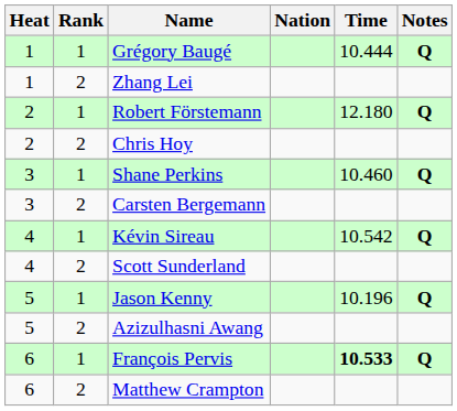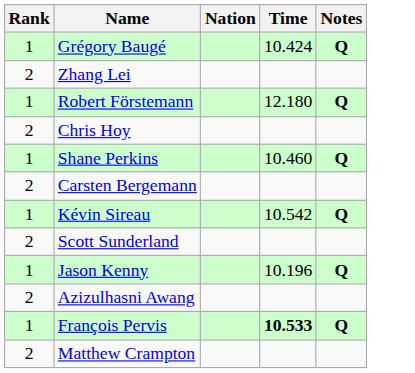- column: Heat | 1 | 1 | 2 | 2 | 3 | 3 | 4 | 4 | 5 | 5 | 6 | 6
Grégory Baugé | Time: 10.444 -> 10.424
